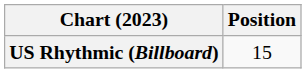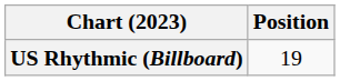US Rhythmic (Billboard) | Position: 15 -> 19
